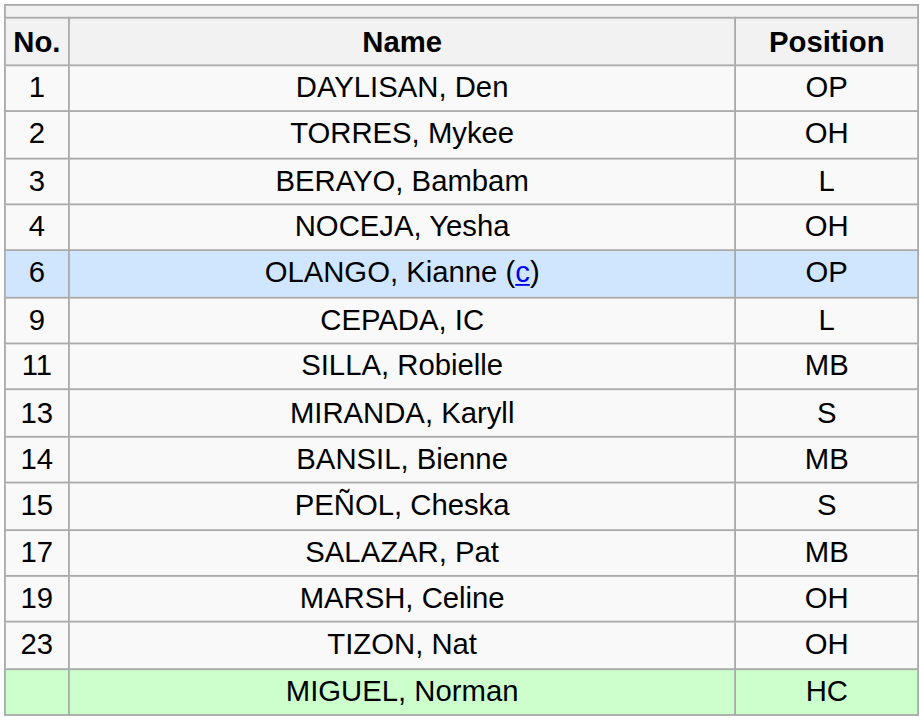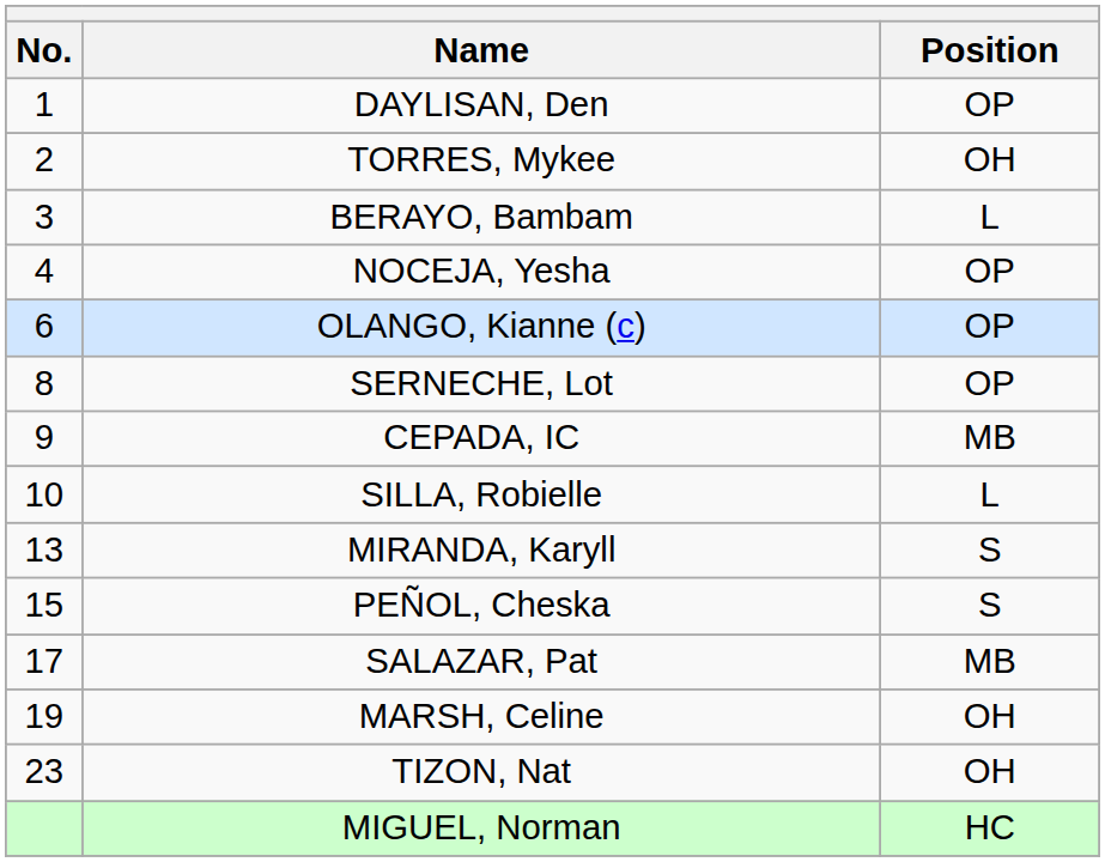NOCEJA, Yesha | Position: OH -> OP
+ row: 8 | SERNECHE, Lot | OP
CEPADA, IC | Position: L -> MB
SILLA, Robielle | No.: 11 -> 10
SILLA, Robielle | Position: MB -> L
- row: 14 | BANSIL, Bienne | MB
